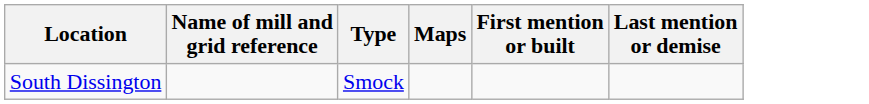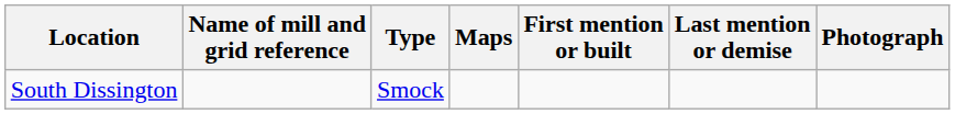+ column: Photograph
